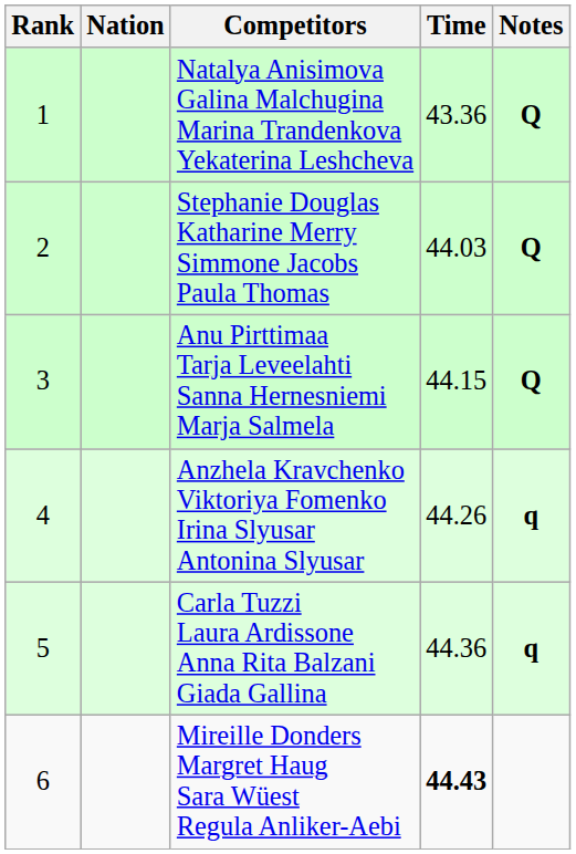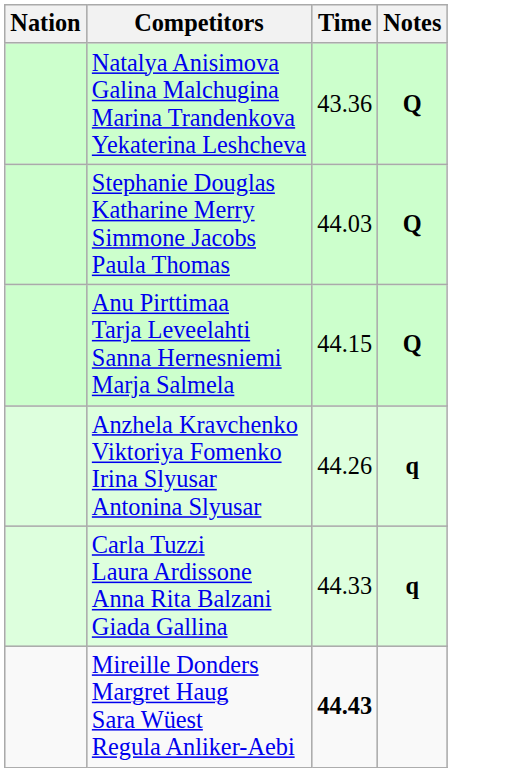- column: Rank | 1 | 2 | 3 | 4 | 5 | 6
Carla Tuzzi Laura Ardissone Anna Rita Balzani Giada Gallina | Time: 44.36 -> 44.33
